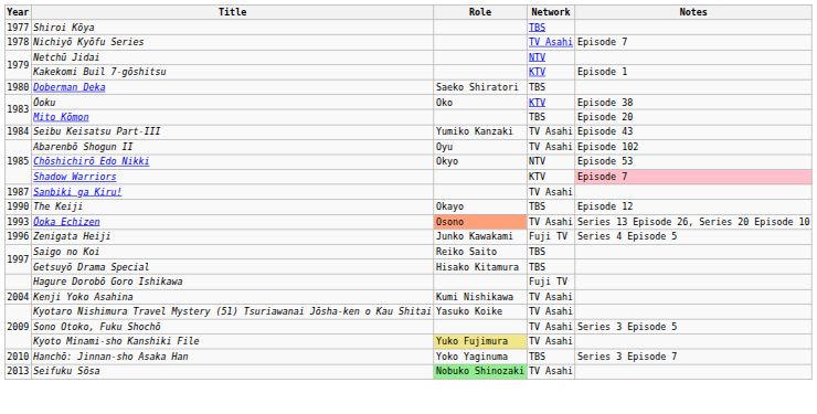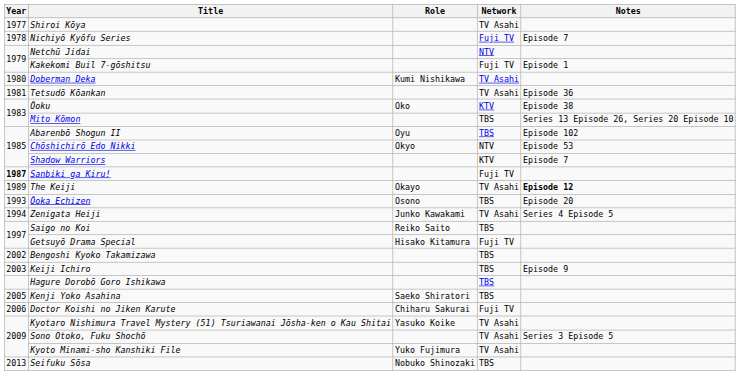Shiroi Kōya | Network: TBS -> TV Asahi
Nichiyō Kyōfu Series | Network: TV Asahi -> Fuji TV
Kakekomi Buil 7-gōshitsu | Network: KTV -> Fuji TV
Doberman Deka | Role: Saeko Shiratori -> Kumi Nishikawa
Doberman Deka | Network: TBS -> TV Asahi
+ row: 1981 | Tetsudō Kōankan | TV Asahi | Episode 36
Mito Kōmon | Notes: Episode 20 -> Series 13 Episode 26, Series 20 Episode 10
- row: 1984 | Seibu Keisatsu Part-III | Yumiko Kanzaki | TV Asahi | Episode 43
Abarenbō Shogun II | Network: TV Asahi -> TBS
Shadow Warriors | Notes: pink background -> no background
Sanbiki ga Kiru! | Year: normal -> bold
Sanbiki ga Kiru! | Network: TV Asahi -> Fuji TV
The Keiji | Year: 1990 -> 1989
The Keiji | Network: TBS -> TV Asahi
The Keiji | Notes: normal -> bold
Ōoka Echizen | Role: lightsalmon background -> no background
Ōoka Echizen | Network: TV Asahi -> TBS
Ōoka Echizen | Notes: Series 13 Episode 26, Series 20 Episode 10 -> Episode 20
Zenigata Heiji | Year: 1996 -> 1994
Zenigata Heiji | Network: Fuji TV -> TV Asahi
Getsuyō Drama Special | Network: TBS -> Fuji TV
+ row: 2002 | Bengoshi Kyoko Takamizawa | TBS
+ row: 2003 | Keiji Ichiro | TBS | Episode 9
Hagure Dorobō Goro Ishikawa | Network: Fuji TV -> TBS
Kenji Yoko Asahina | Year: 2004 -> 2005
Kenji Yoko Asahina | Role: Kumi Nishikawa -> Saeko Shiratori
Kenji Yoko Asahina | Network: TV Asahi -> TBS
+ row: 2006 | Doctor Koishi no Jiken Karute | Chiharu Sakurai | Fuji TV
Kyoto Minami-sho Kanshiki File | Role: khaki background -> no background
- row: 2010 | Hanchō: Jinnan-sho Asaka Han | Yoko Yaginuma | TBS | Series 3 Episode 7
Seifuku Sōsa | Role: lightgreen background -> no background
Seifuku Sōsa | Network: TV Asahi -> TBS
